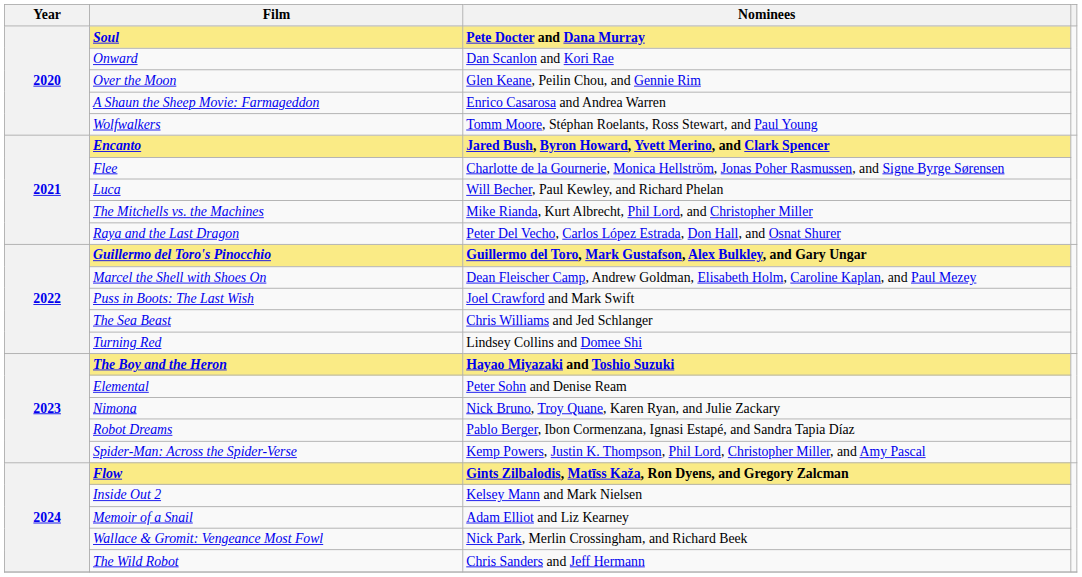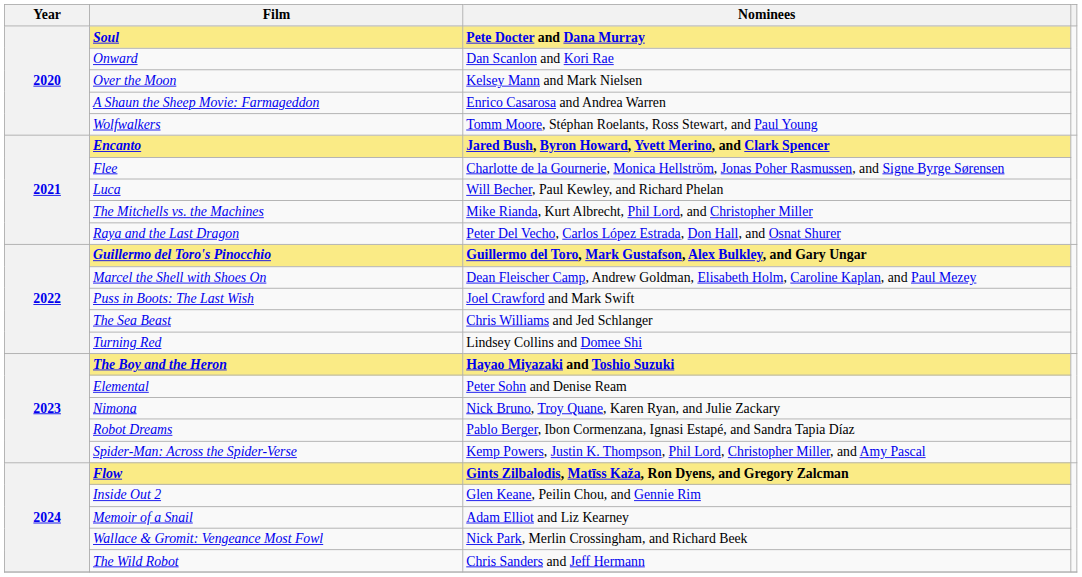Over the Moon | Nominees: Glen Keane, Peilin Chou, and Gennie Rim -> Kelsey Mann and Mark Nielsen
Inside Out 2 | Nominees: Kelsey Mann and Mark Nielsen -> Glen Keane, Peilin Chou, and Gennie Rim
